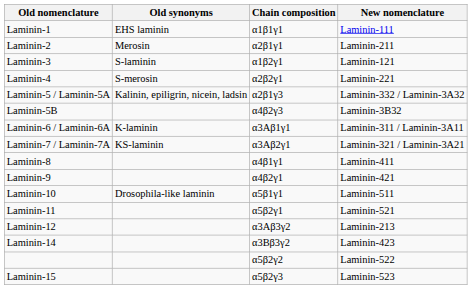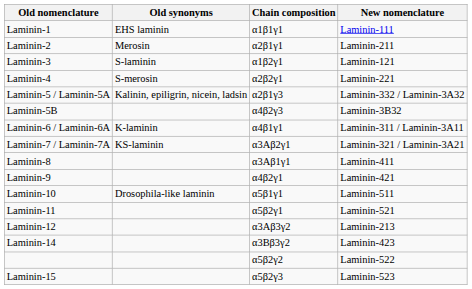Laminin-6 / Laminin-6A | Chain composition: α3Aβ1γ1 -> α4β1γ1
Laminin-8 | Chain composition: α4β1γ1 -> α3Aβ1γ1
